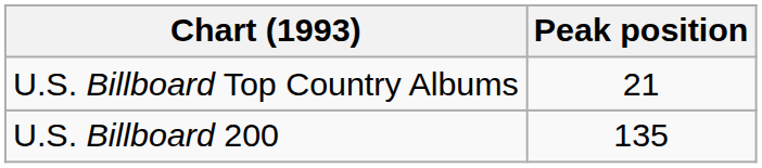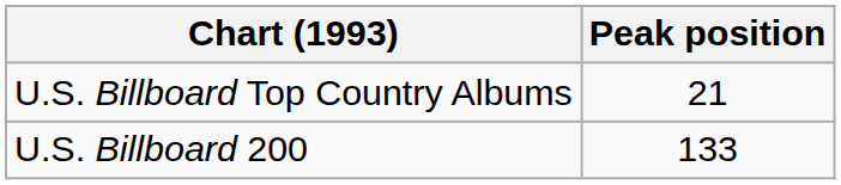U.S. Billboard 200 | Peak position: 135 -> 133
